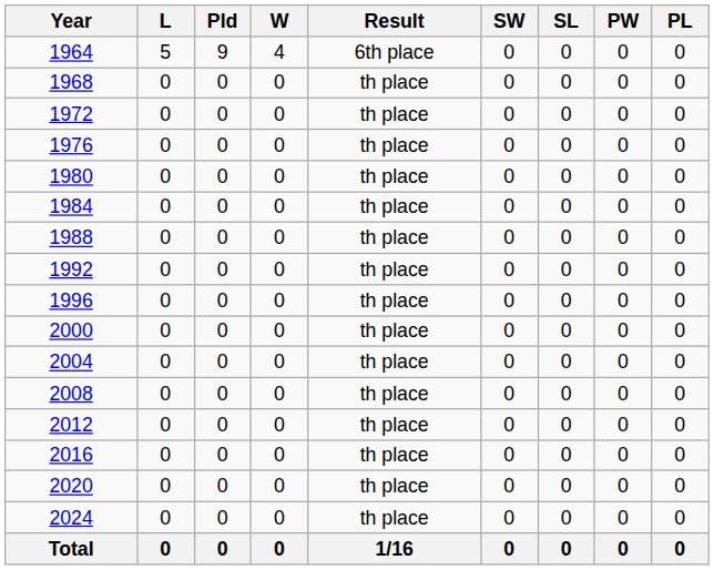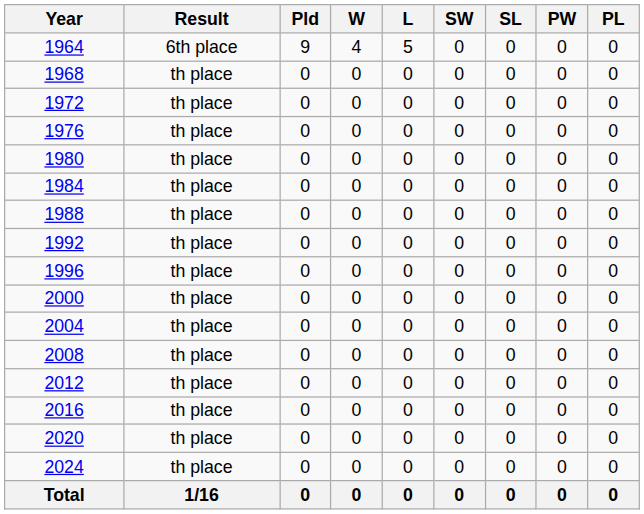columns swapped: Result <-> L
